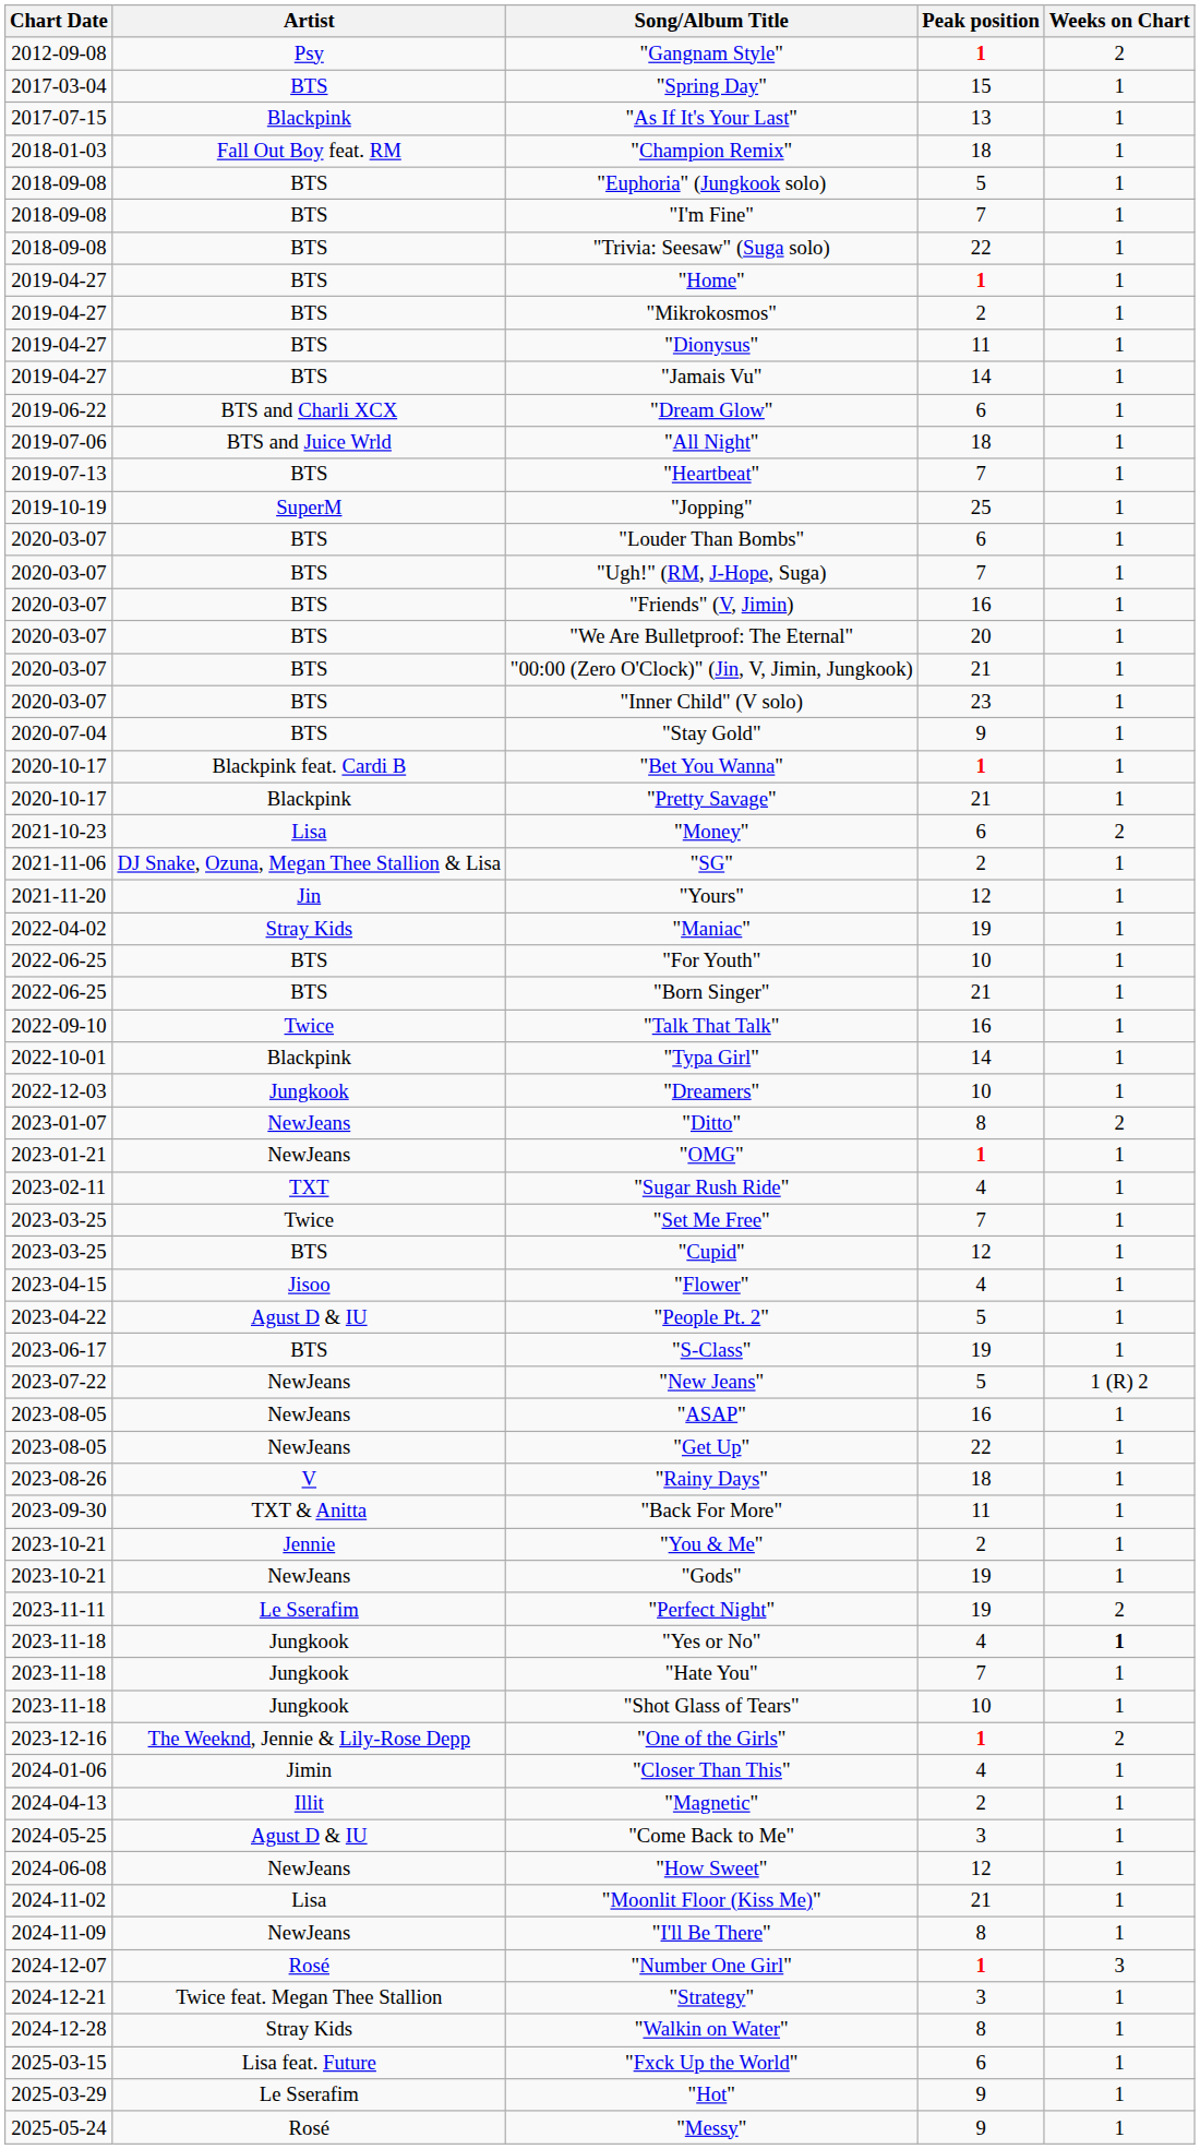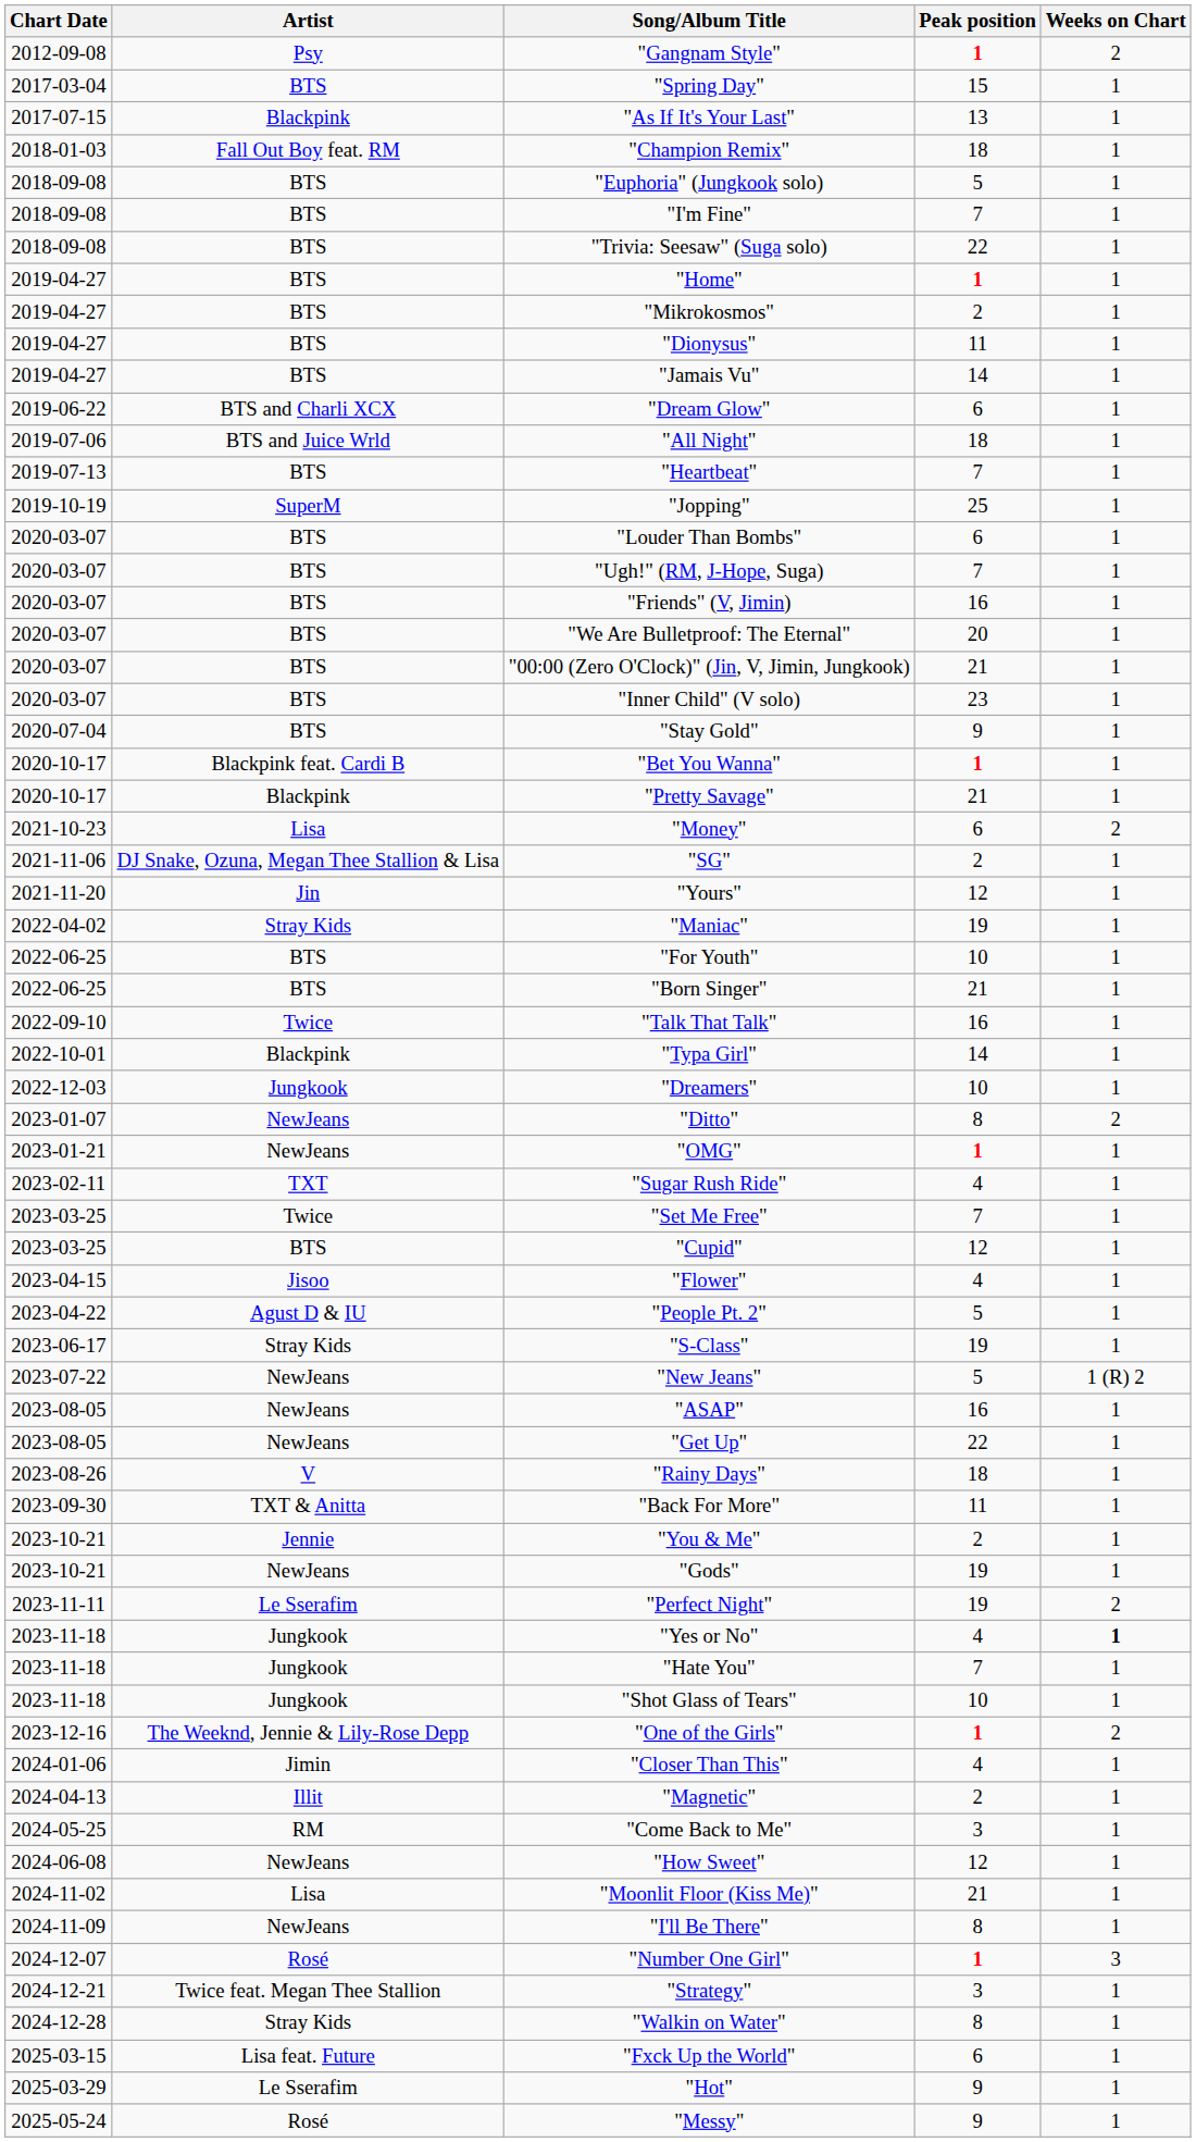"S-Class" | Artist: BTS -> Stray Kids
"Come Back to Me" | Artist: Agust D & IU -> RM
